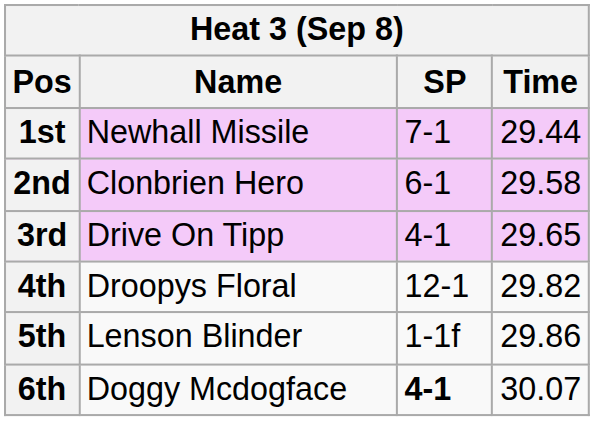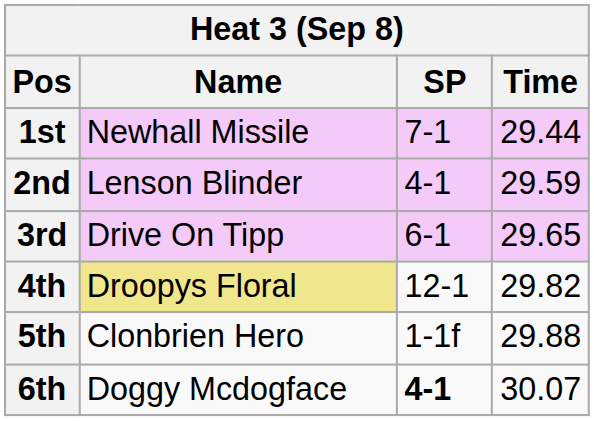2nd | Name: Clonbrien Hero -> Lenson Blinder
2nd | SP: 6-1 -> 4-1
2nd | Time: 29.58 -> 29.59
3rd | SP: 4-1 -> 6-1
4th | Name: no background -> khaki background
5th | Name: Lenson Blinder -> Clonbrien Hero
5th | Time: 29.86 -> 29.88
